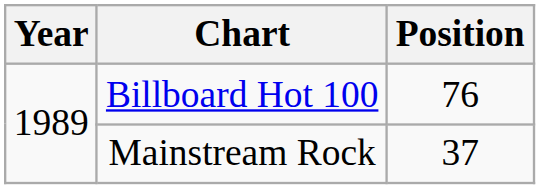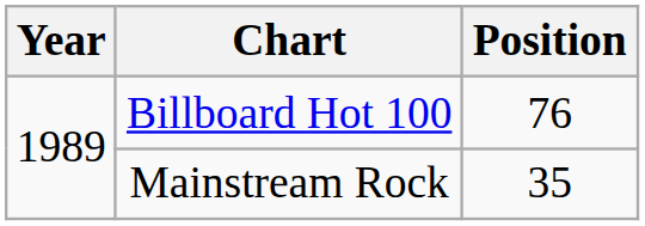Mainstream Rock | Position: 37 -> 35
